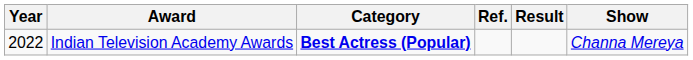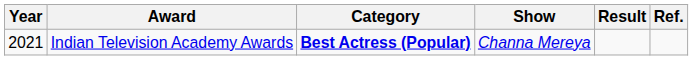columns swapped: Show <-> Ref.
Indian Television Academy Awards | Year: 2022 -> 2021
